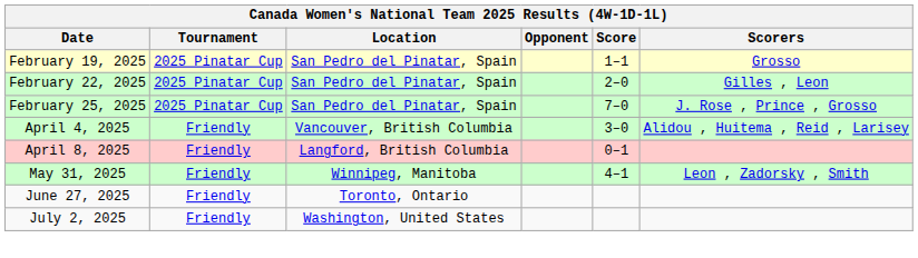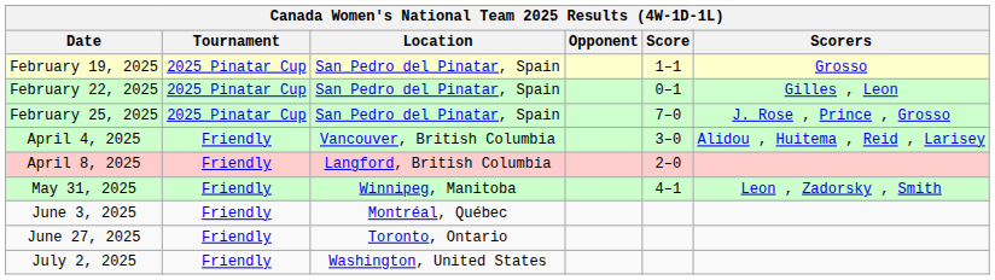February 22, 2025 | Score: 2–0 -> 0–1
April 8, 2025 | Score: 0–1 -> 2–0
+ row: June 3, 2025 | Friendly | Montréal, Québec
